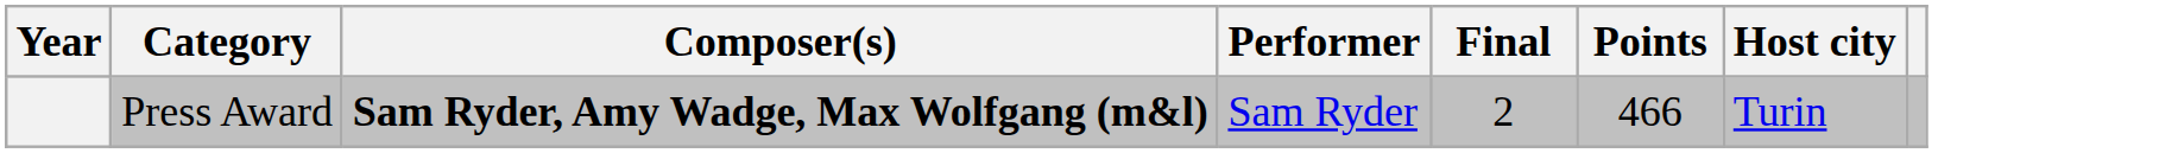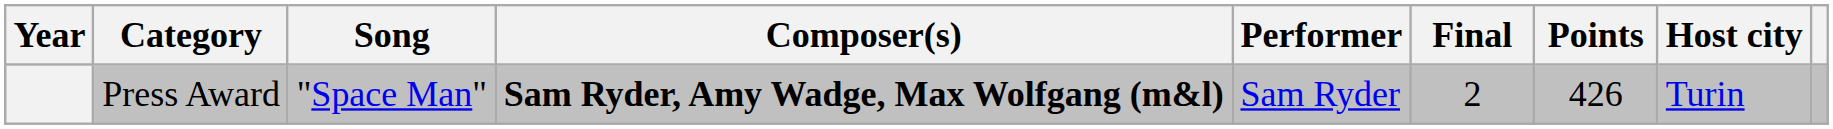+ column: Song | "Space Man"
Press Award | Points: 466 -> 426
